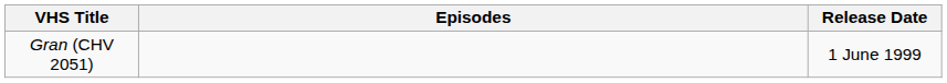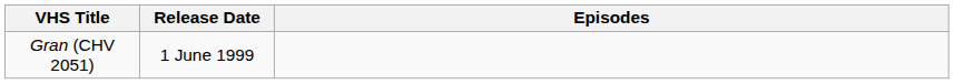columns swapped: Release Date <-> Episodes
